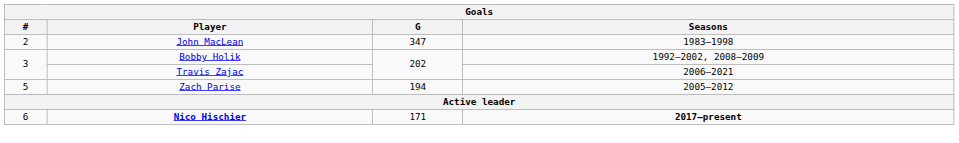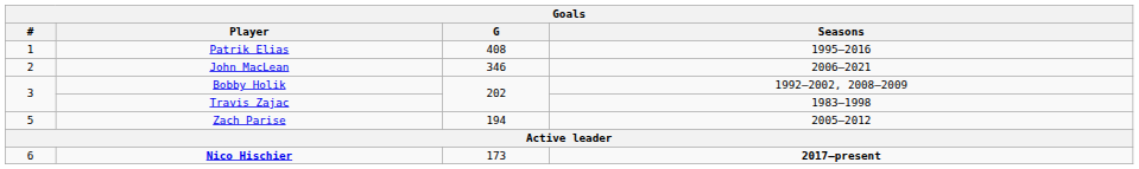+ row: 1 | Patrik Elias | 408 | 1995–2016
John MacLean | G: 347 -> 346
John MacLean | Seasons: 1983–1998 -> 2006–2021
Travis Zajac | Seasons: 2006–2021 -> 1983–1998
Nico Hischier | G: 171 -> 173
